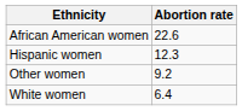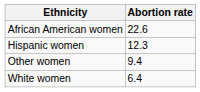Other women | Abortion rate: 9.2 -> 9.4
